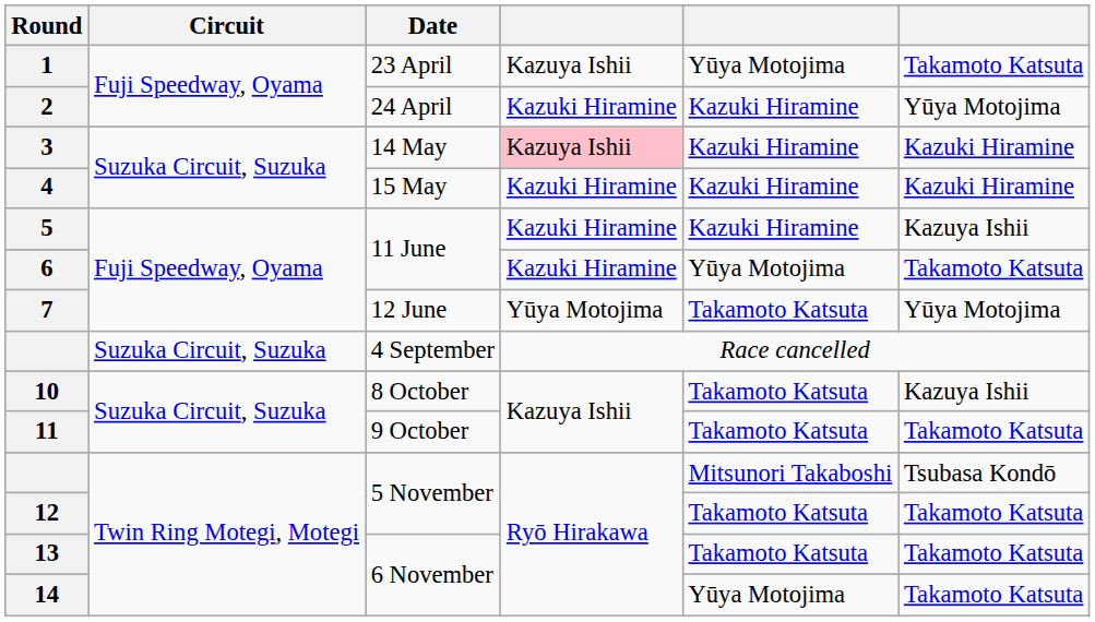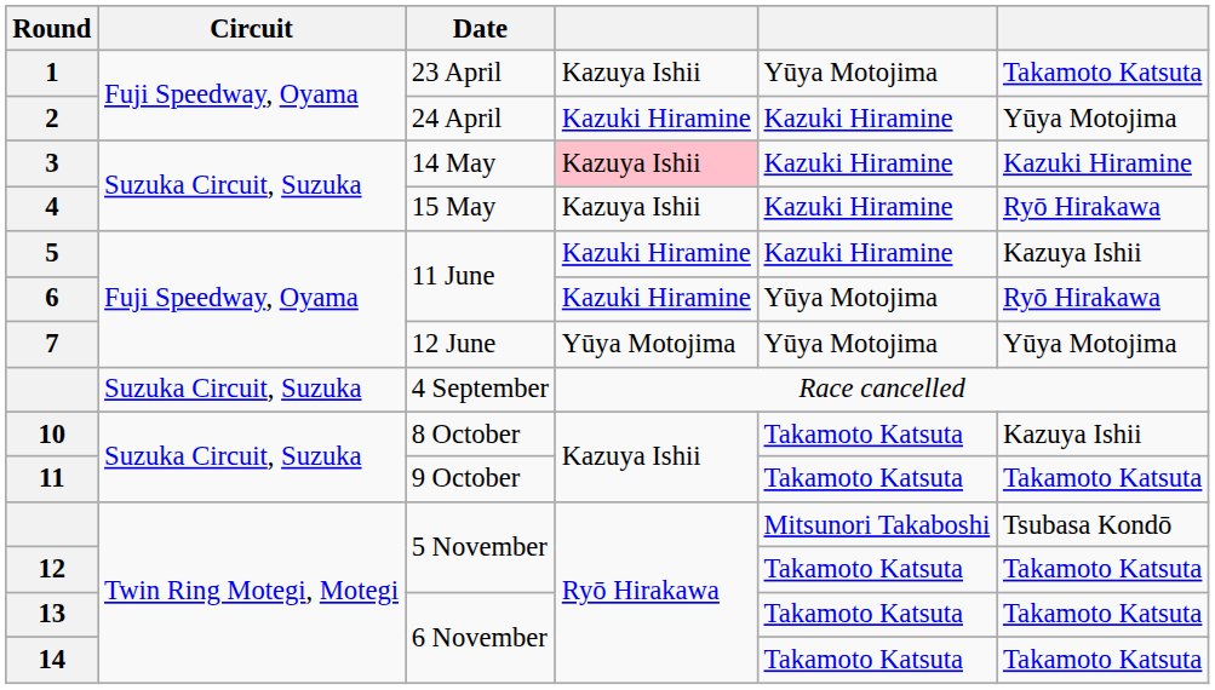4 | column 4: Kazuki Hiramine -> Kazuya Ishii
4 | column 6: Kazuki Hiramine -> Ryō Hirakawa
6 | column 6: Takamoto Katsuta -> Ryō Hirakawa
7 | column 5: Takamoto Katsuta -> Yūya Motojima
14 | column 5: Yūya Motojima -> Takamoto Katsuta
